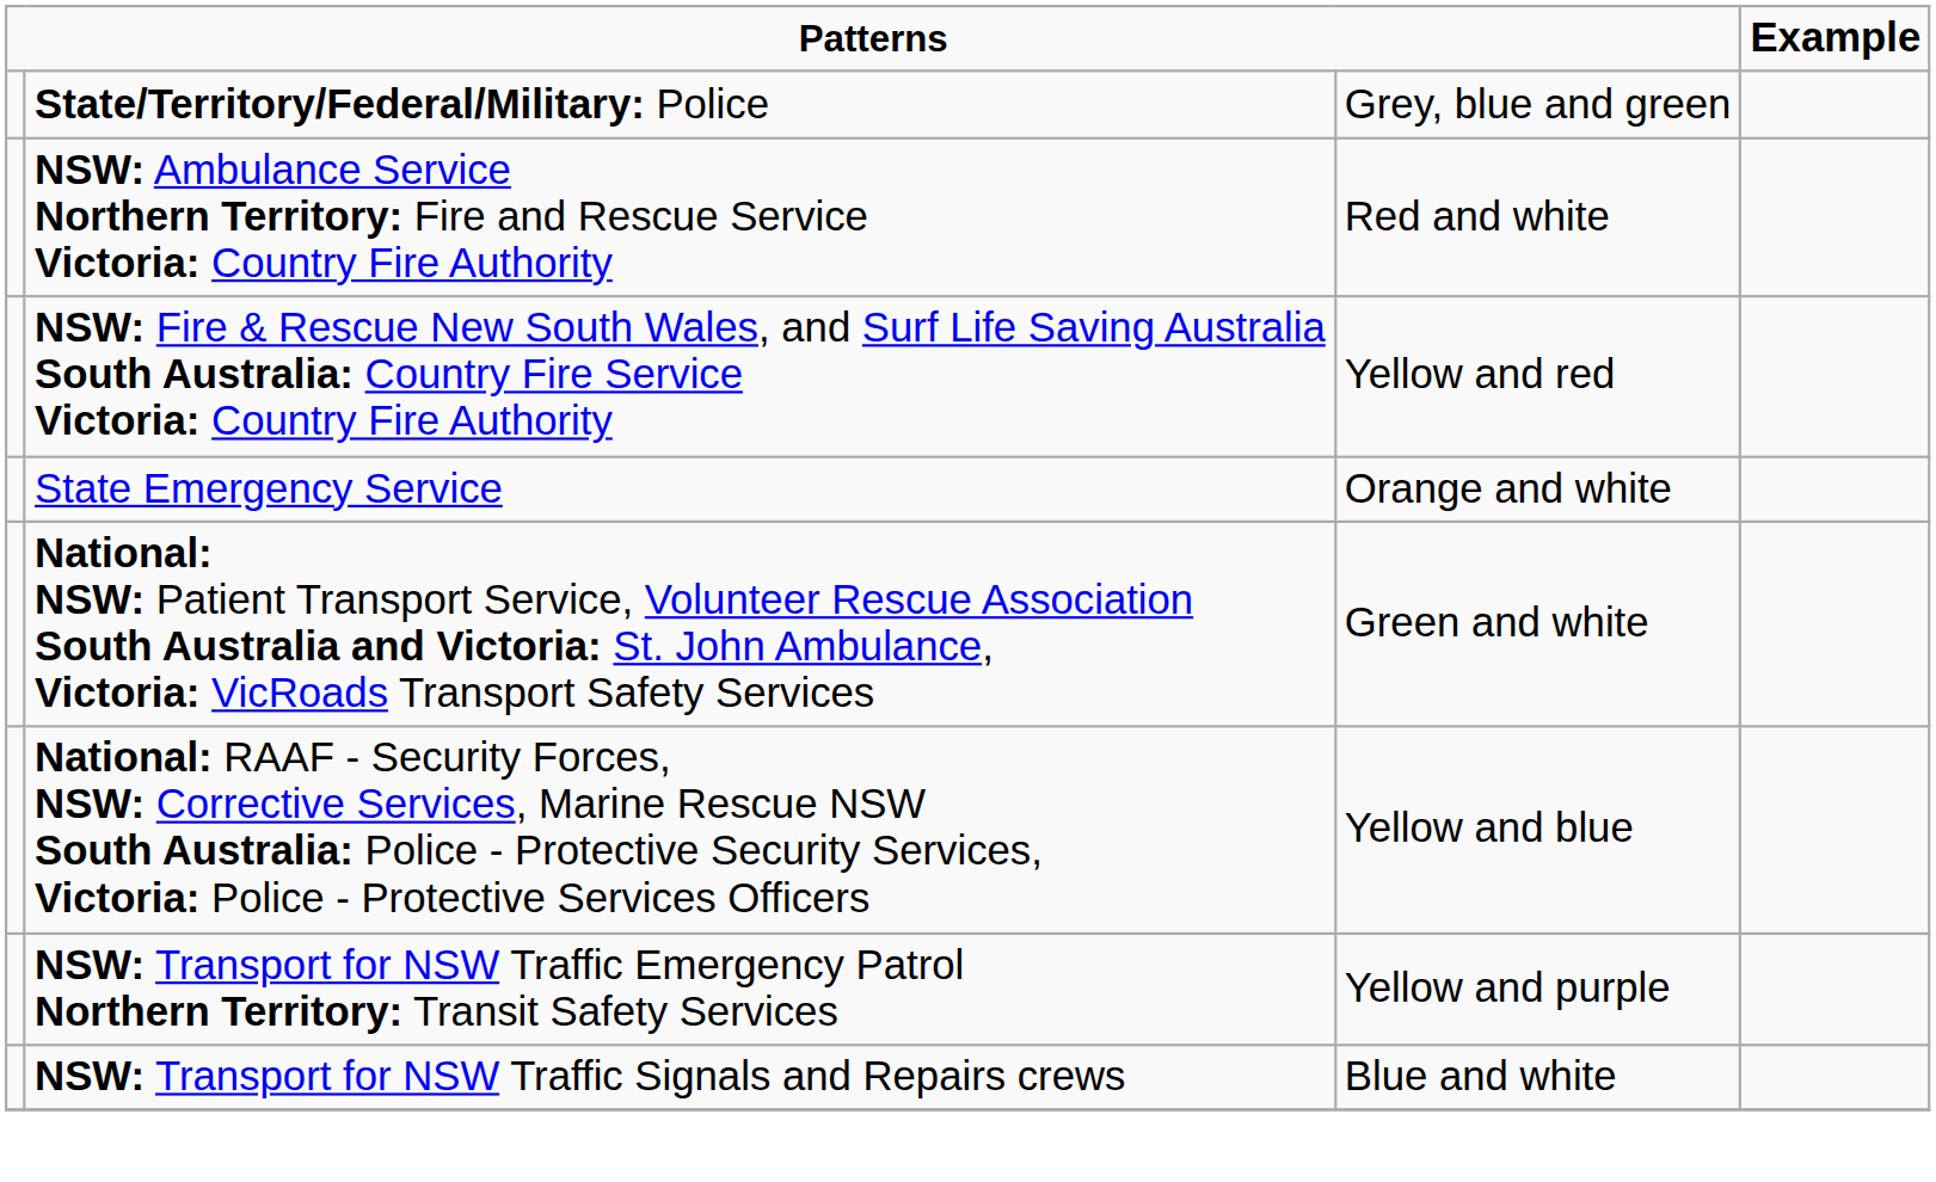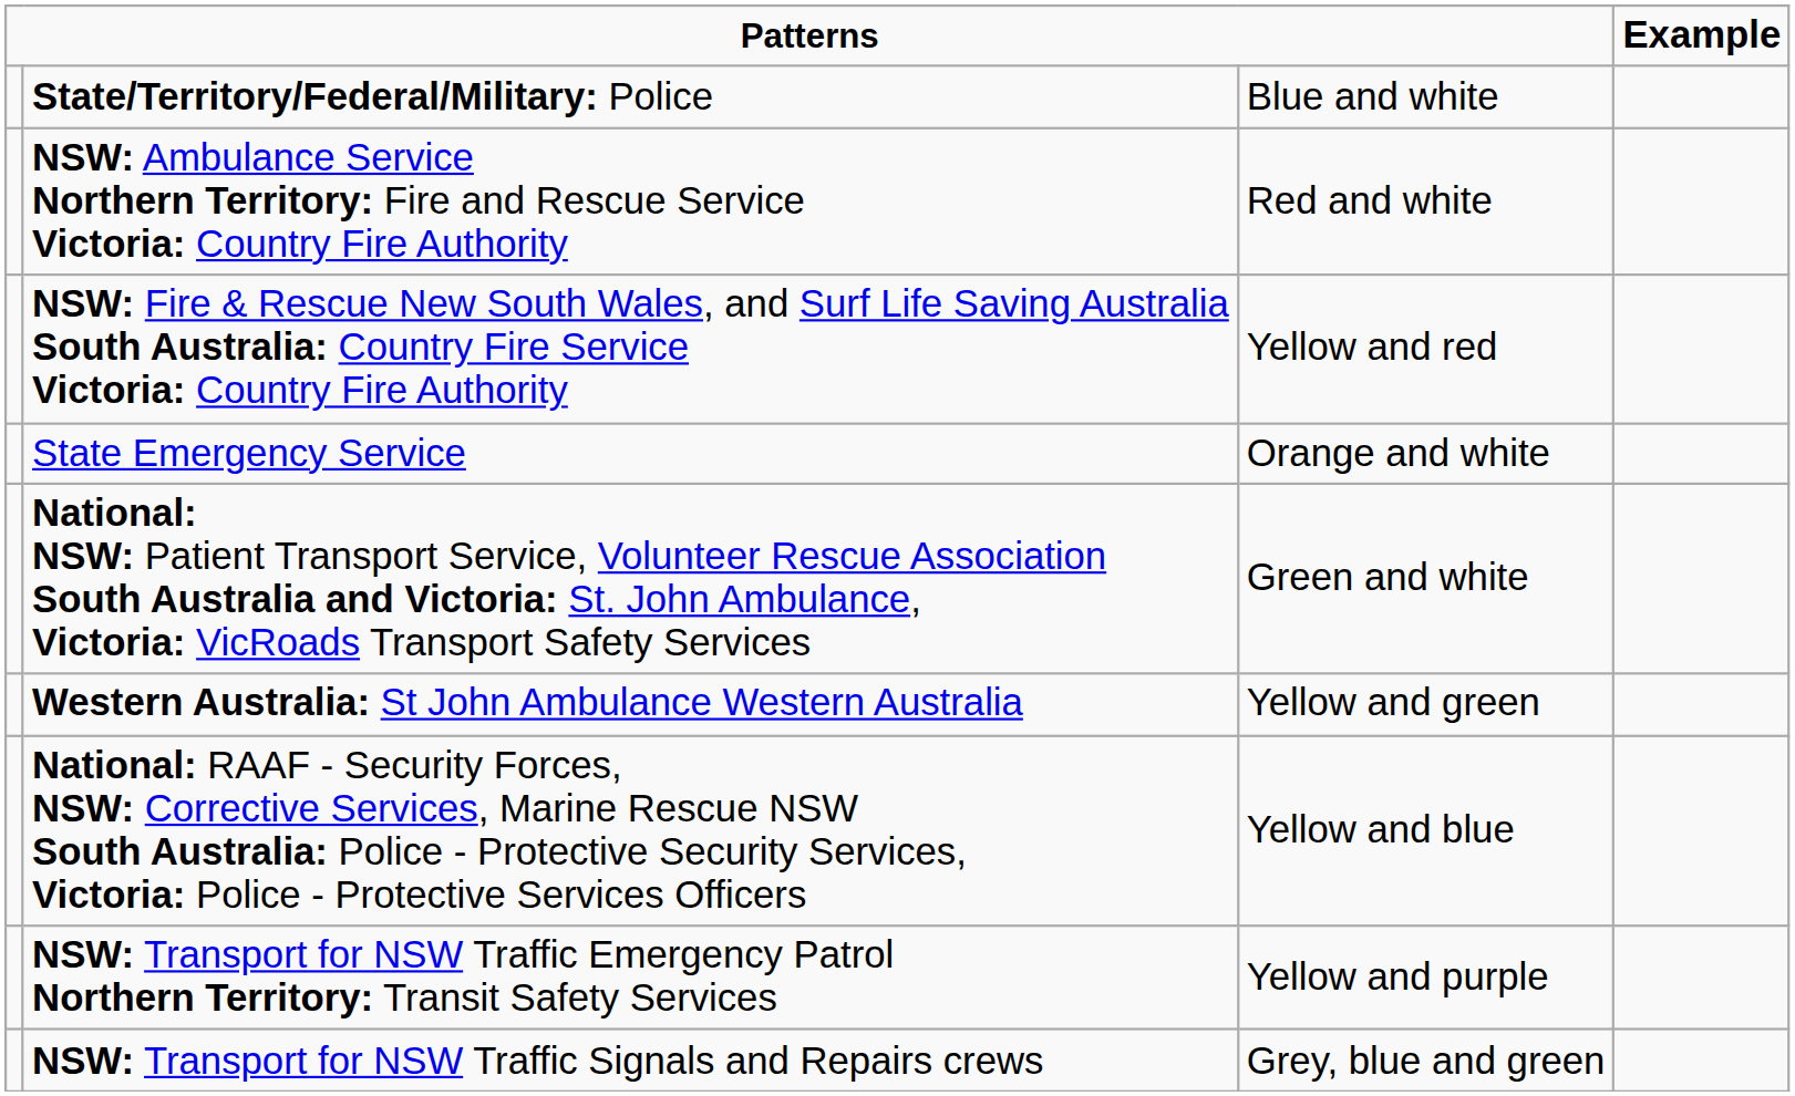State/Territory/Federal/Military: Police | column 3: Grey, blue and green -> Blue and white
+ row: Western Australia: St John Ambulance Western Australia | Yellow and green
NSW: Transport for NSW Traffic Signals and Repairs crews | column 3: Blue and white -> Grey, blue and green
